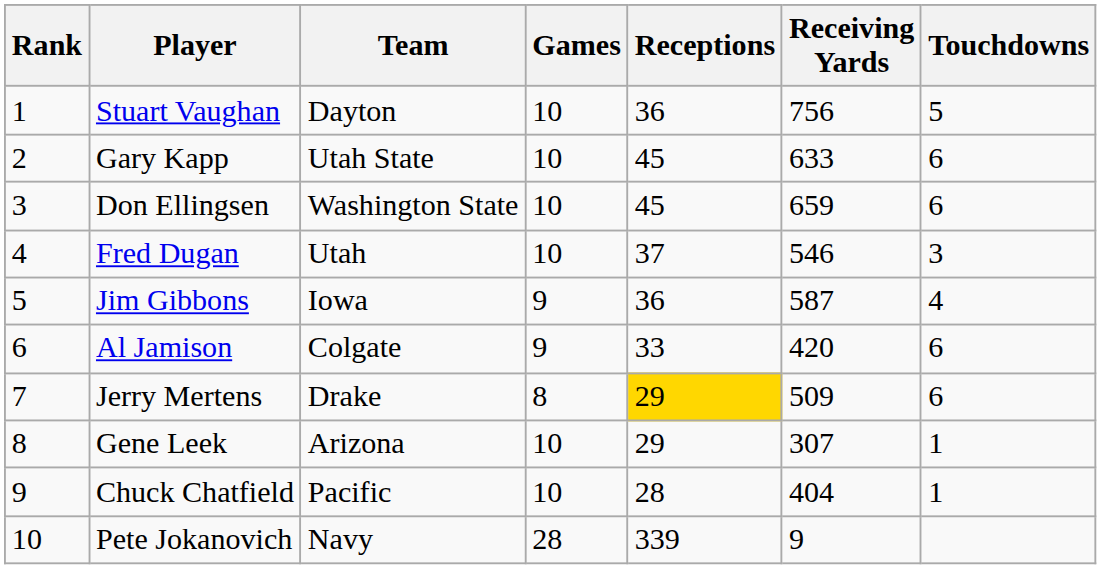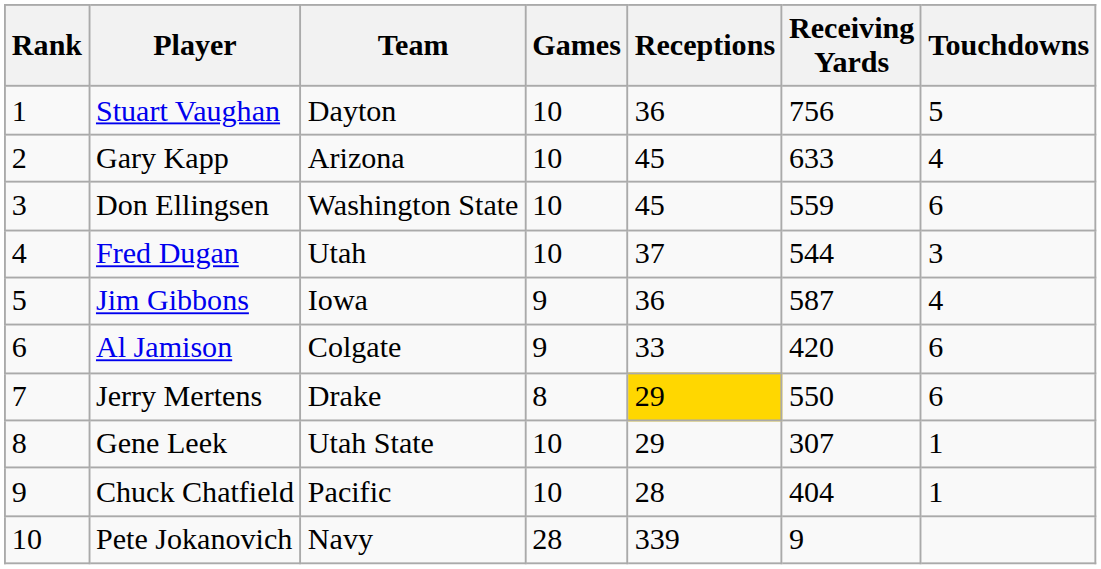Gary Kapp | Team: Utah State -> Arizona
Gary Kapp | Touchdowns: 6 -> 4
Don Ellingsen | Receiving Yards: 659 -> 559
Fred Dugan | Receiving Yards: 546 -> 544
Jerry Mertens | Receiving Yards: 509 -> 550
Gene Leek | Team: Arizona -> Utah State
